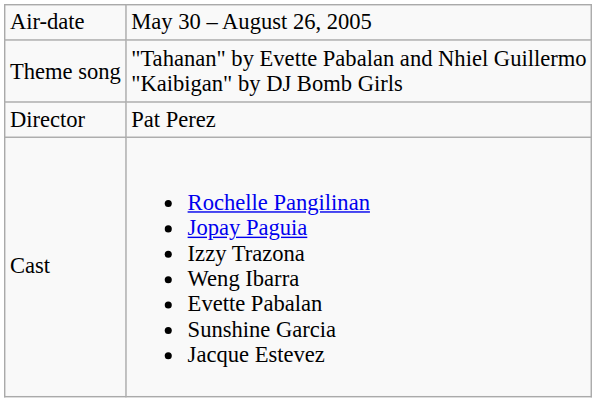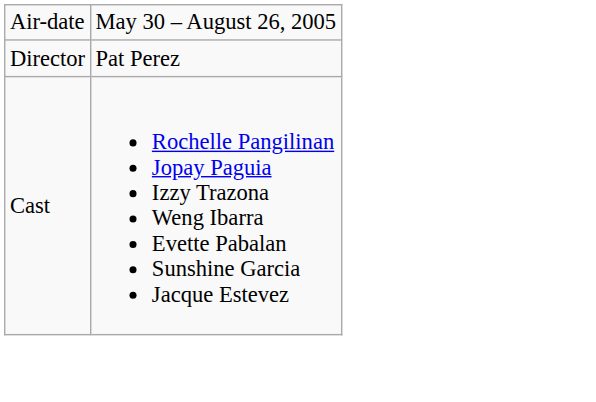- row: Theme song | "Tahanan" by Evette Pabalan and Nhiel Guillermo "Kaibigan" by DJ Bomb Girls
